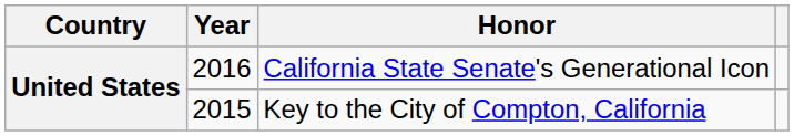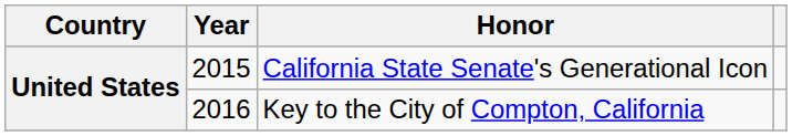California State Senate's Generational Icon | Year: 2016 -> 2015
Key to the City of Compton, California | Year: 2015 -> 2016
